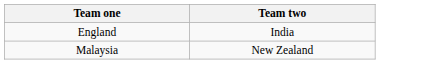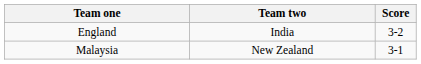+ column: Score | 3-2 | 3-1
